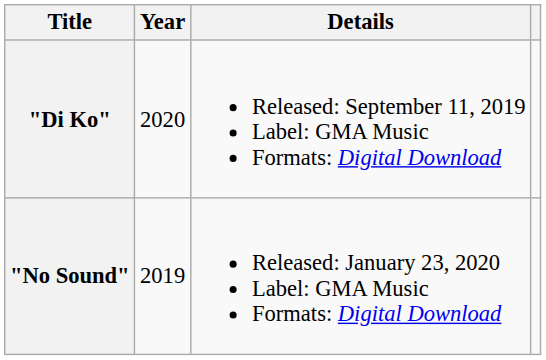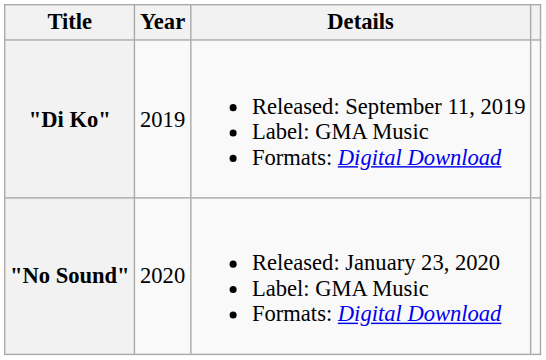"Di Ko" | Year: 2020 -> 2019
"No Sound" | Year: 2019 -> 2020
